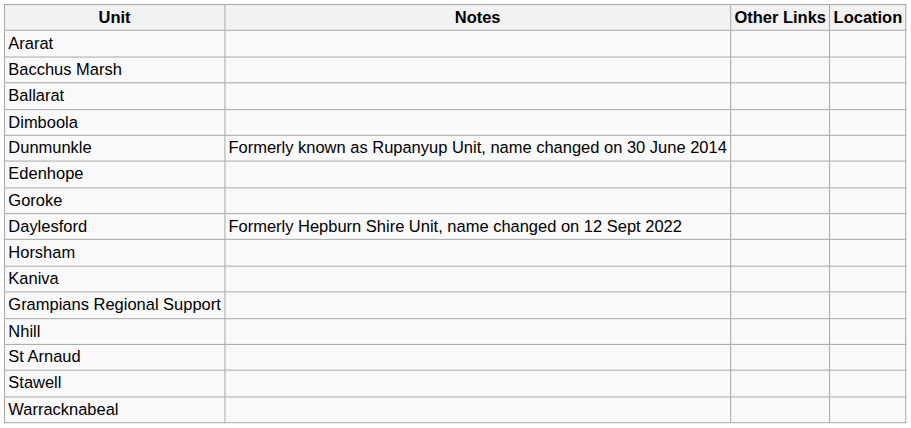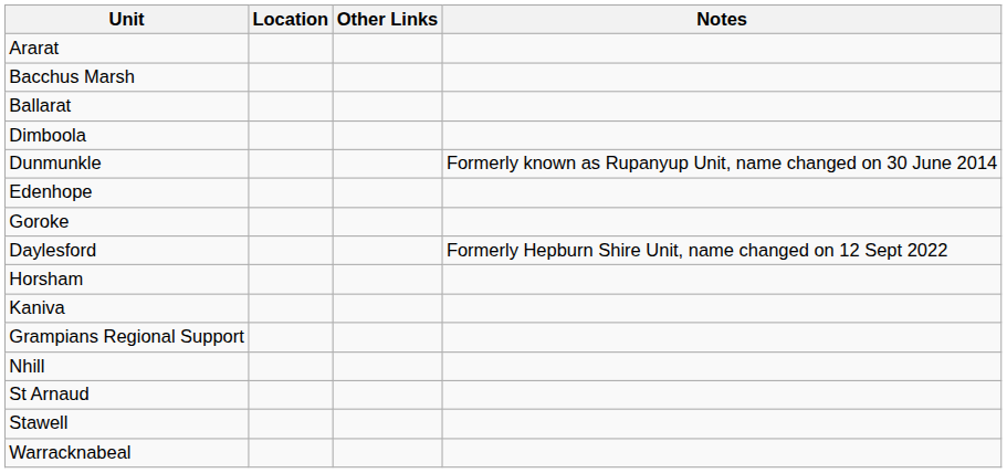columns swapped: Location <-> Notes
